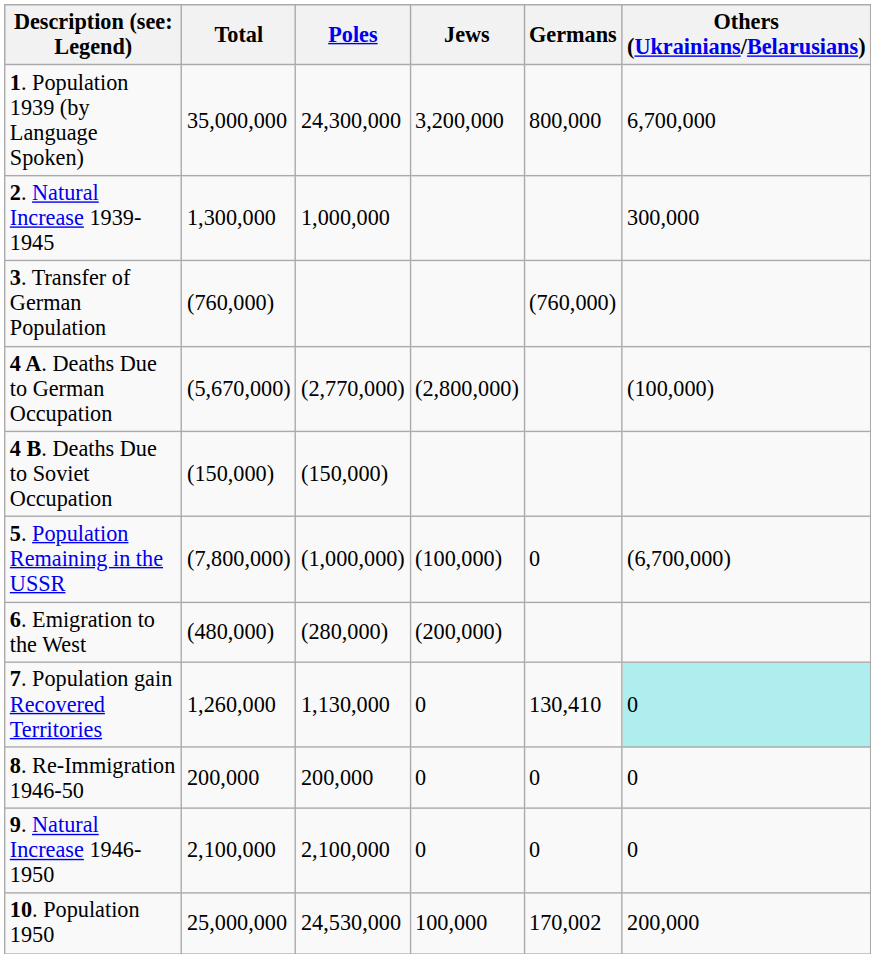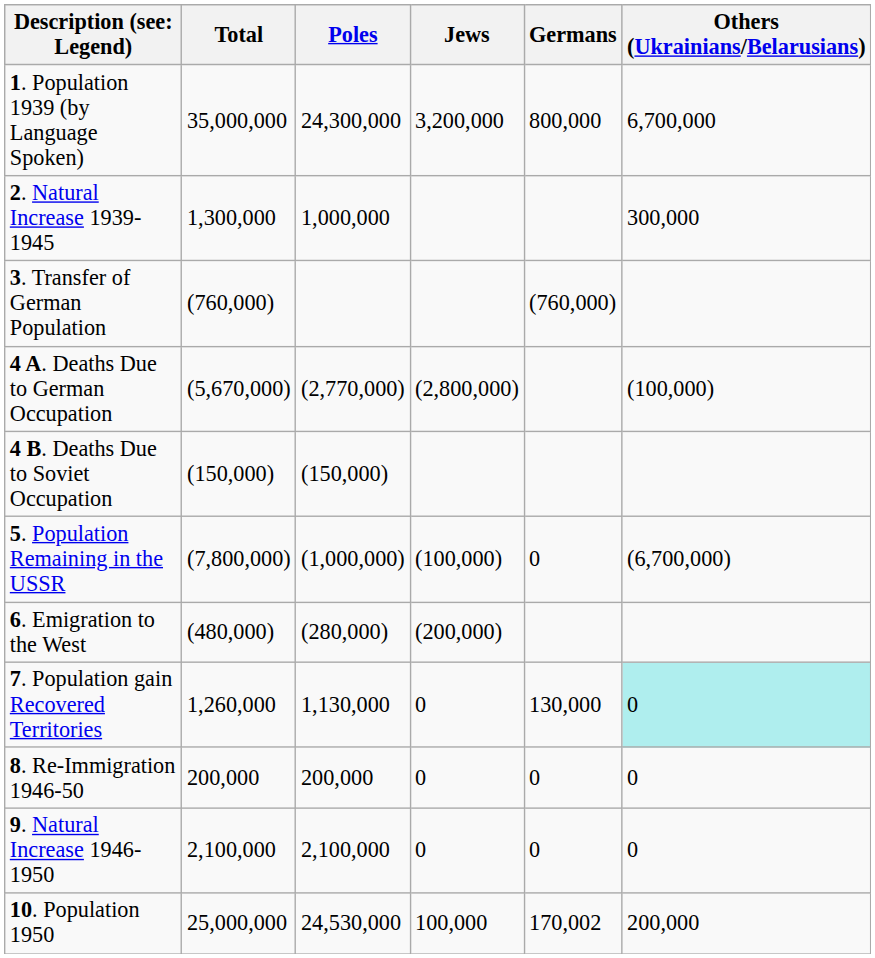7. Population gain Recovered Territories | Germans: 130,410 -> 130,000
